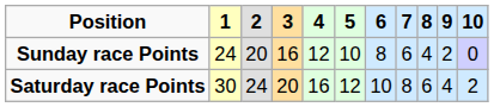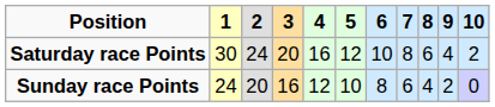rows swapped: Saturday race Points <-> Sunday race Points
